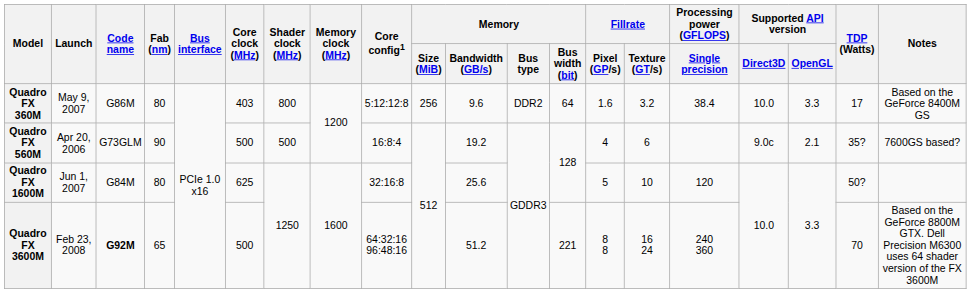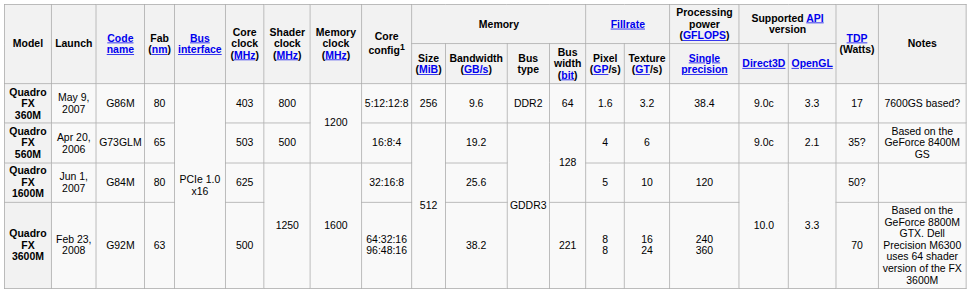Quadro FX 360M | Supported API version / Direct3D: 10.0 -> 9.0c
Quadro FX 360M | Notes: Based on the GeForce 8400M GS -> 7600GS based?
Quadro FX 560M | Fab (nm): 90 -> 65
Quadro FX 560M | Core clock (MHz): 500 -> 503
Quadro FX 560M | Notes: 7600GS based? -> Based on the GeForce 8400M GS
Quadro FX 3600M | Code name: bold -> normal
Quadro FX 3600M | Fab (nm): 65 -> 63
Quadro FX 3600M | Memory / Bandwidth (GB/s): 51.2 -> 38.2
